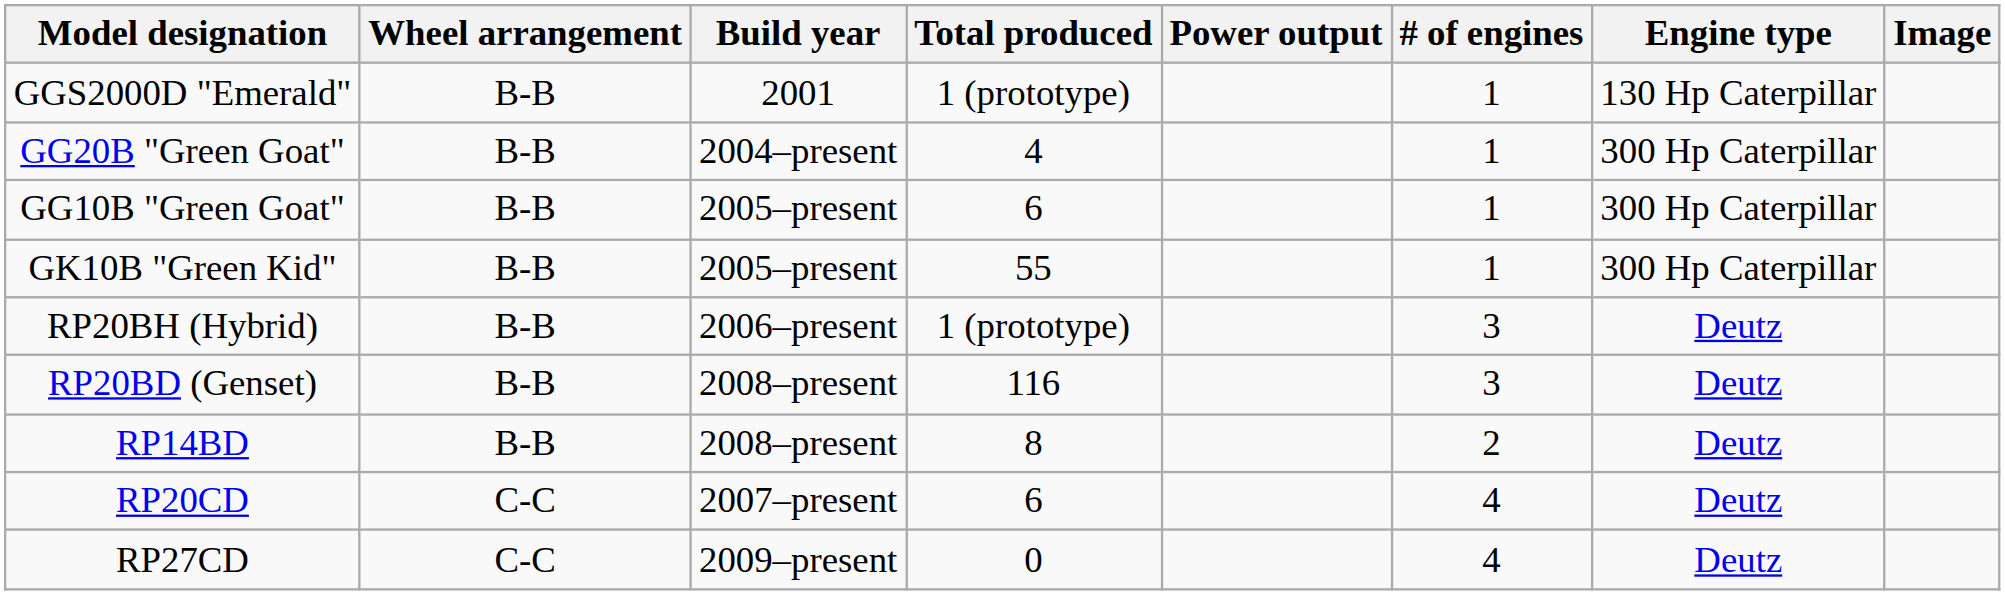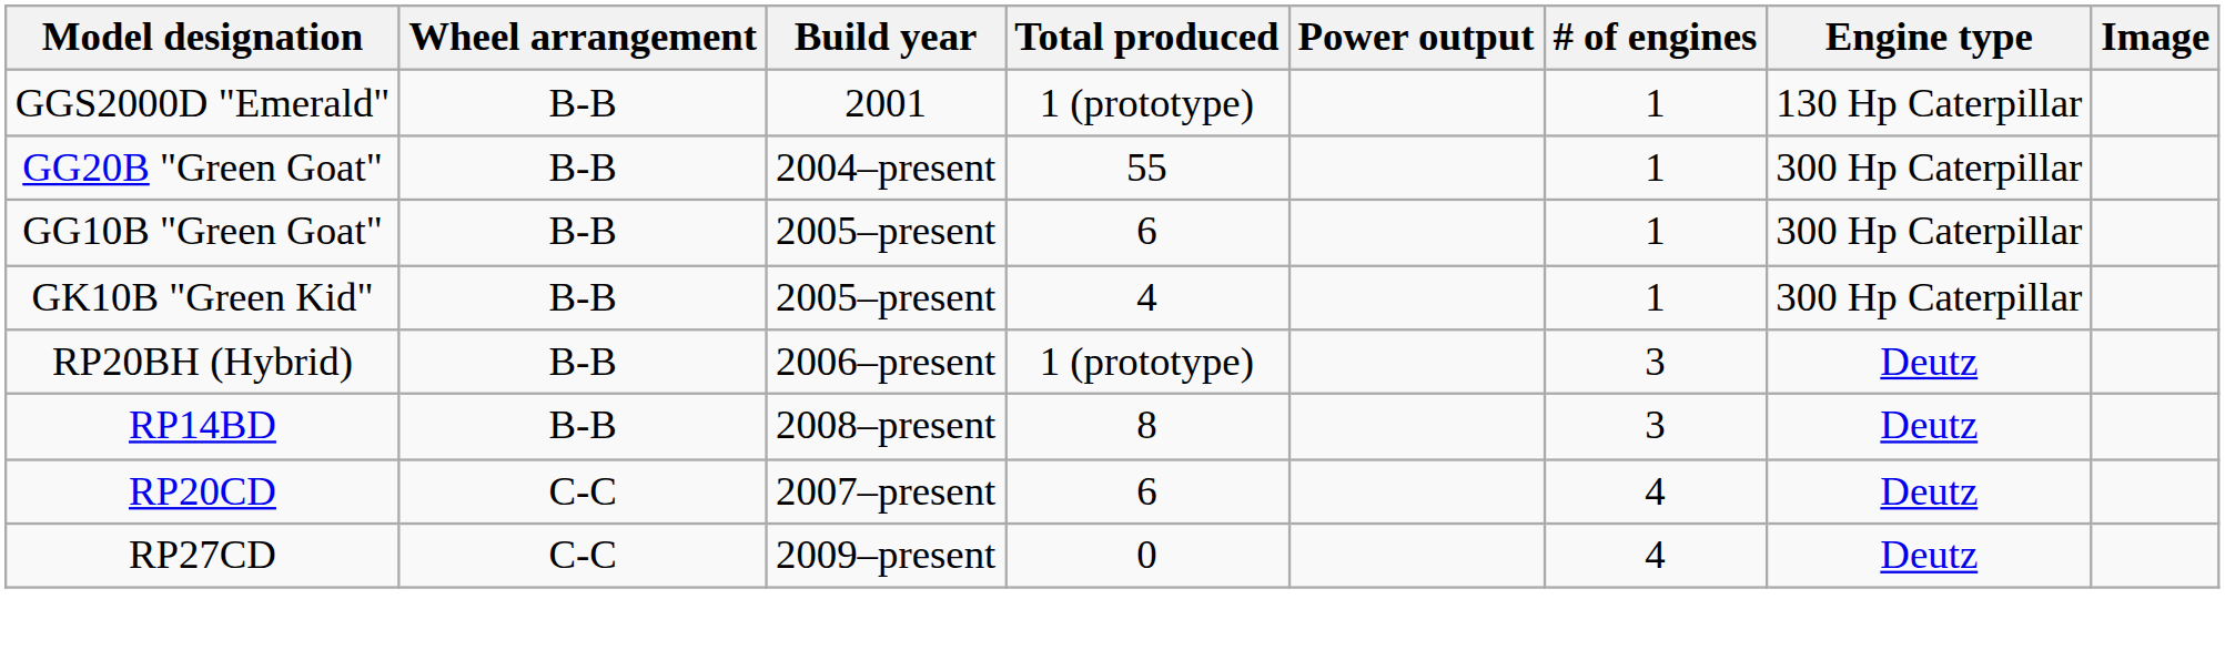GG20B "Green Goat" | Total produced: 4 -> 55
GK10B "Green Kid" | Total produced: 55 -> 4
- row: RP20BD (Genset) | B-B | 2008–present | 116 | 3 | Deutz
RP14BD | # of engines: 2 -> 3
